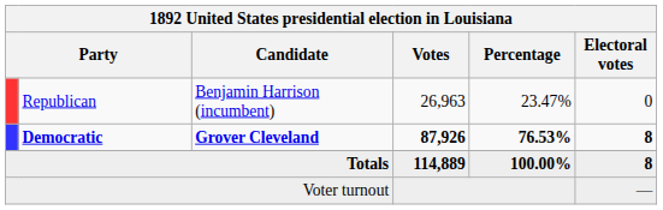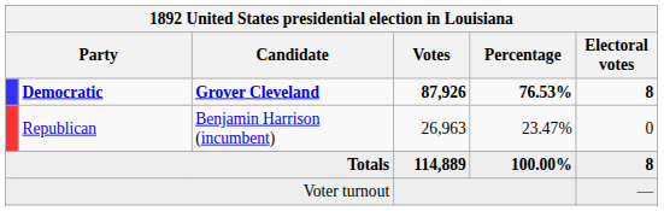rows swapped: Democratic <-> Republican
